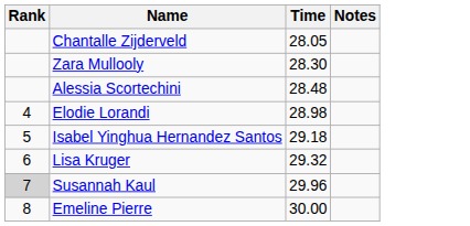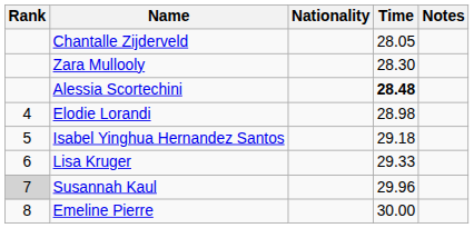+ column: Nationality
Alessia Scortechini | Time: normal -> bold
Lisa Kruger | Time: 29.32 -> 29.33
